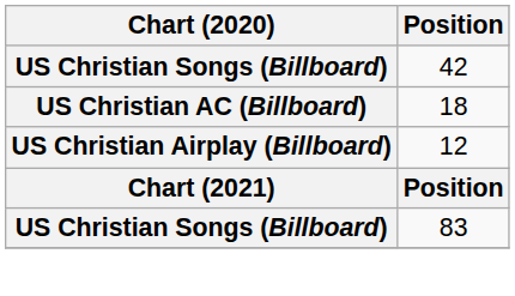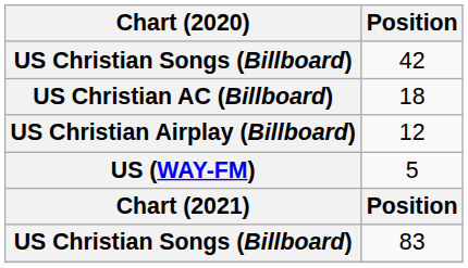+ row: US (WAY-FM) | 5
